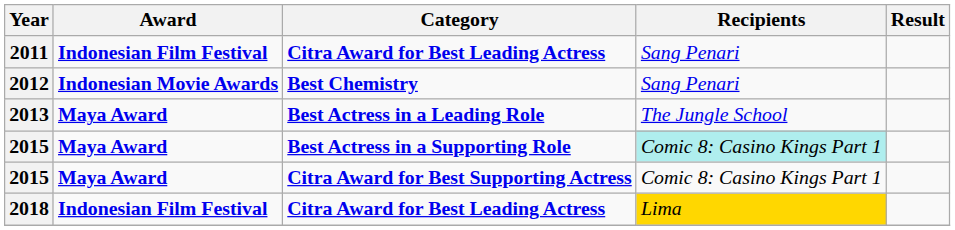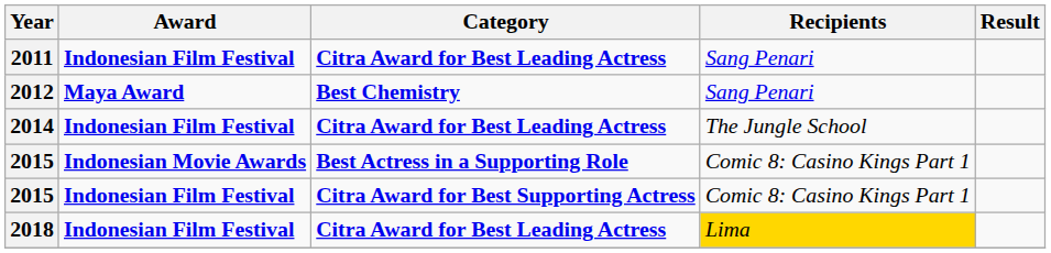2012 | Award: Indonesian Movie Awards -> Maya Award
- row: 2013 | Maya Award | Best Actress in a Leading Role | The Jungle School
+ row: 2014 | Indonesian Film Festival | Citra Award for Best Leading Actress | The Jungle School
2015 / Best Actress in a Supporting Role | Award: Maya Award -> Indonesian Movie Awards
2015 / Best Actress in a Supporting Role | Recipients: paleturquoise background -> no background
2015 / Citra Award for Best Supporting Actress | Award: Maya Award -> Indonesian Film Festival
